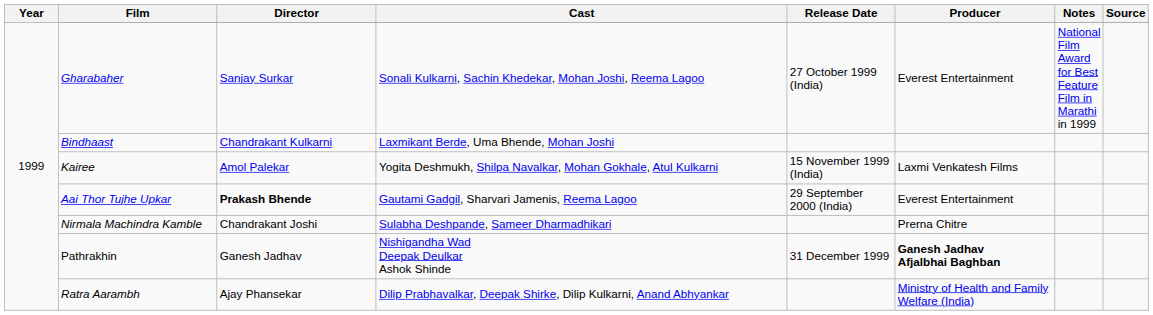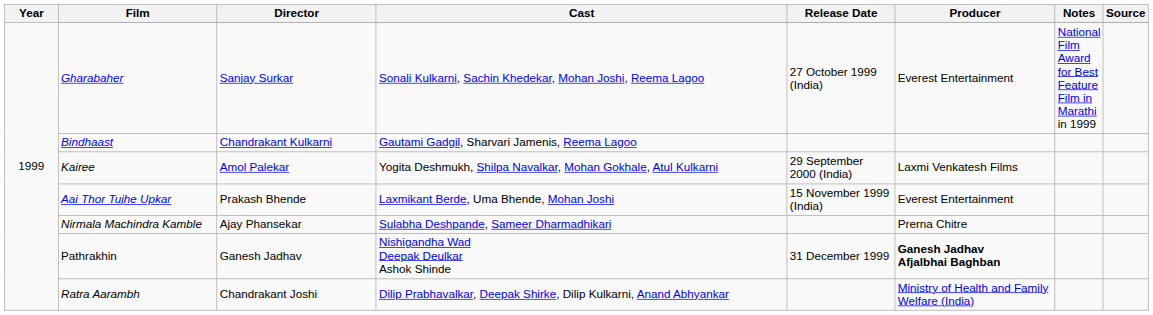Bindhaast | Cast: Laxmikant Berde, Uma Bhende, Mohan Joshi -> Gautami Gadgil, Sharvari Jamenis, Reema Lagoo
Kairee | Release Date: 15 November 1999 (India) -> 29 September 2000 (India)
Aai Thor Tujhe Upkar | Director: bold -> normal
Aai Thor Tujhe Upkar | Cast: Gautami Gadgil, Sharvari Jamenis, Reema Lagoo -> Laxmikant Berde, Uma Bhende, Mohan Joshi
Aai Thor Tujhe Upkar | Release Date: 29 September 2000 (India) -> 15 November 1999 (India)
Nirmala Machindra Kamble | Director: Chandrakant Joshi -> Ajay Phansekar
Ratra Aarambh | Director: Ajay Phansekar -> Chandrakant Joshi
